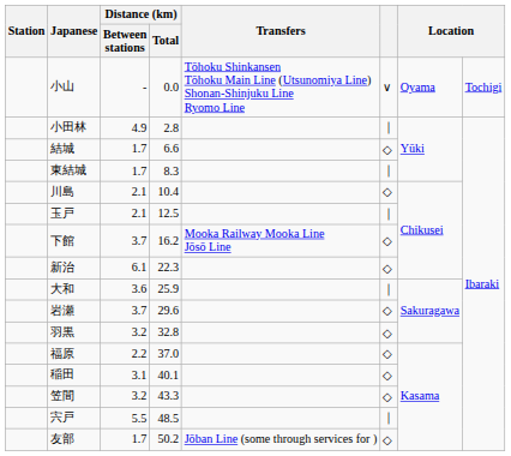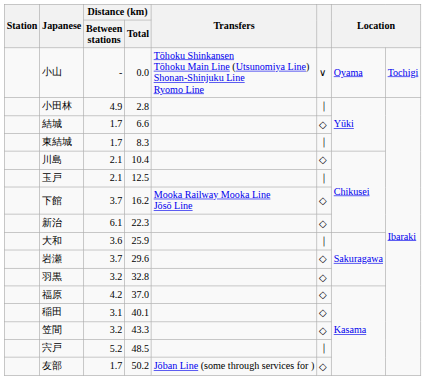福原 | Distance (km) / Between stations: 2.2 -> 4.2
宍戸 | Distance (km) / Between stations: 5.5 -> 5.2
